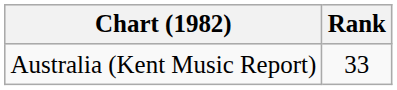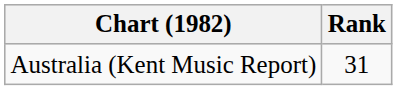Australia (Kent Music Report) | Rank: 33 -> 31
